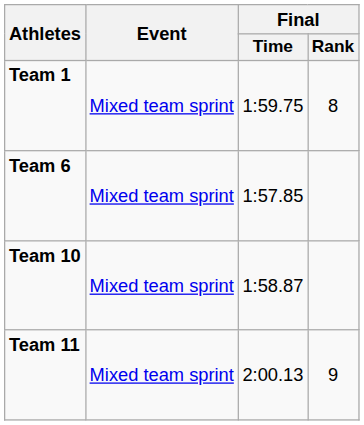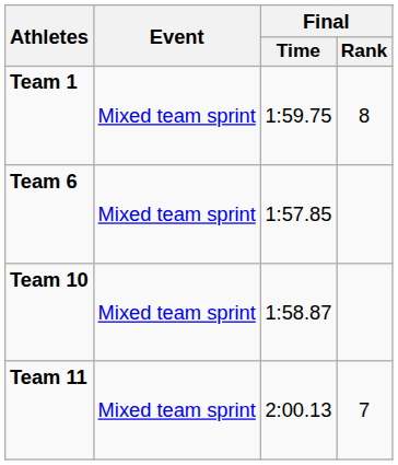Team 11 | Final / Rank: 9 -> 7
